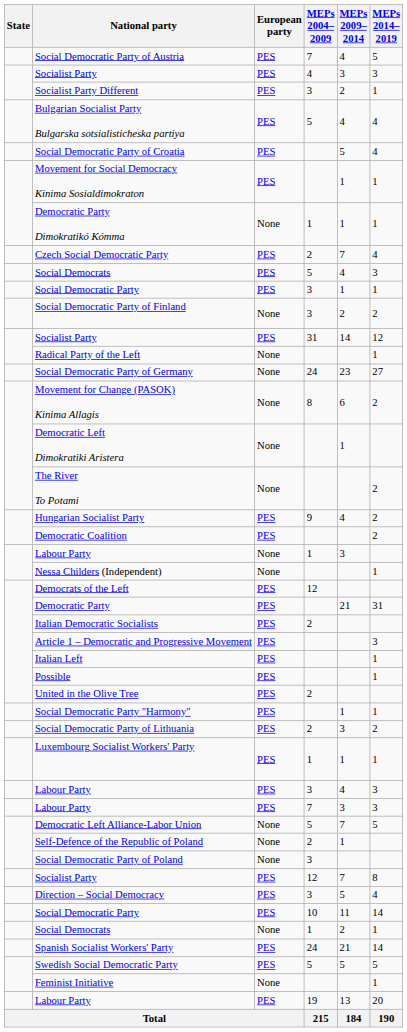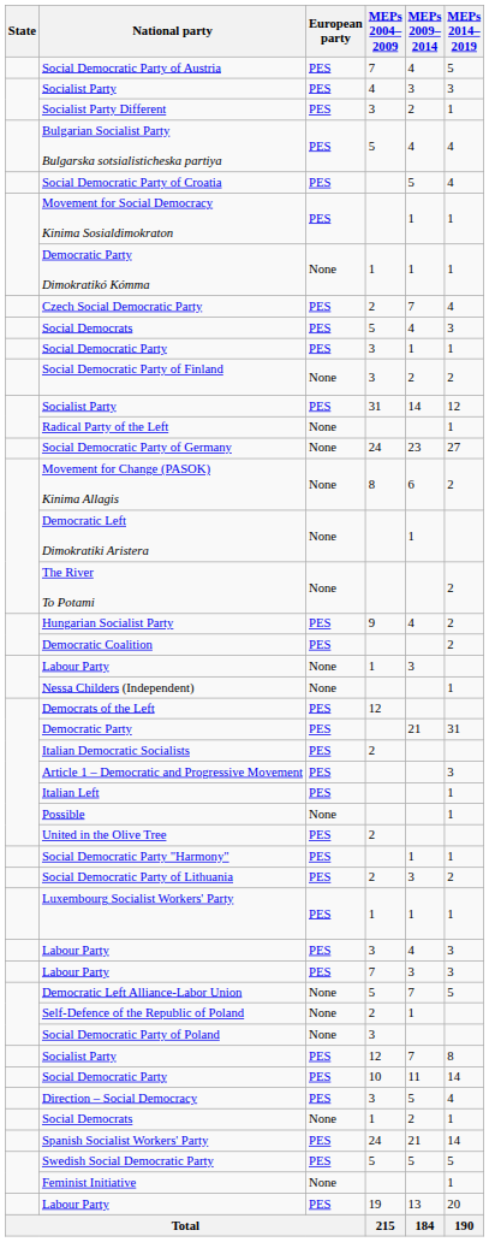Possible | European party: PES -> None
rows swapped: Social Democratic Party / 10 <-> Direction – Social Democracy
